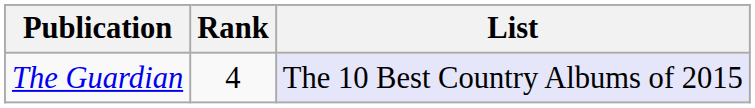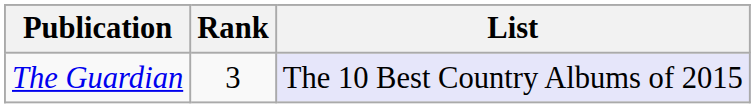The Guardian | Rank: 4 -> 3
